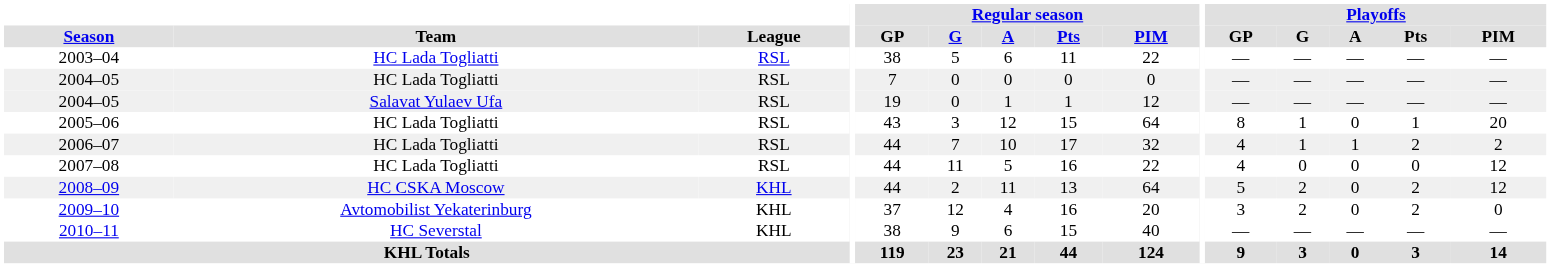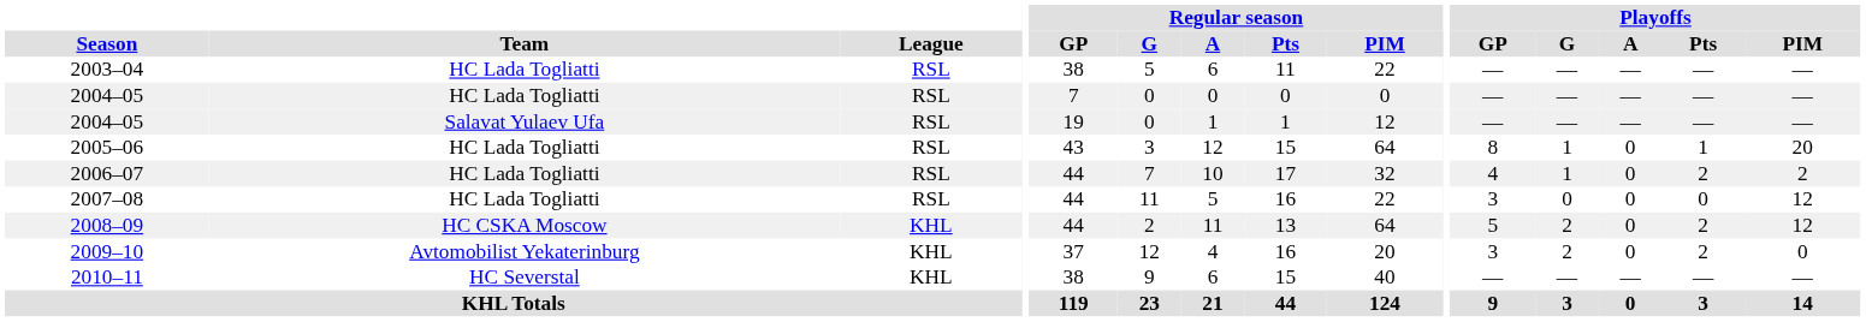2006–07 | Playoffs / A: 1 -> 0
2007–08 | Playoffs / GP: 4 -> 3
